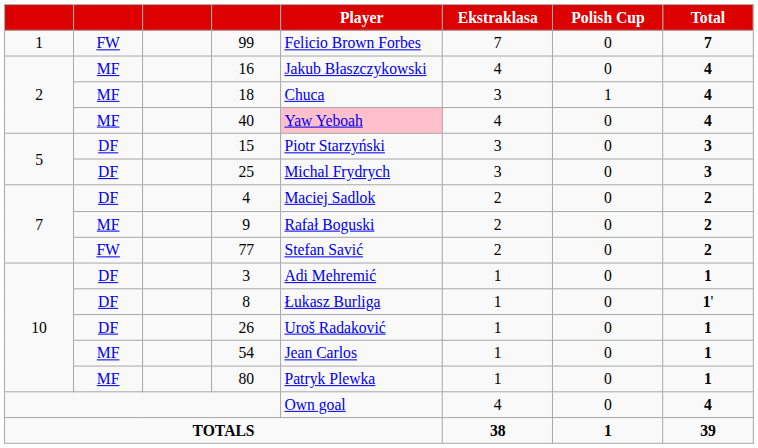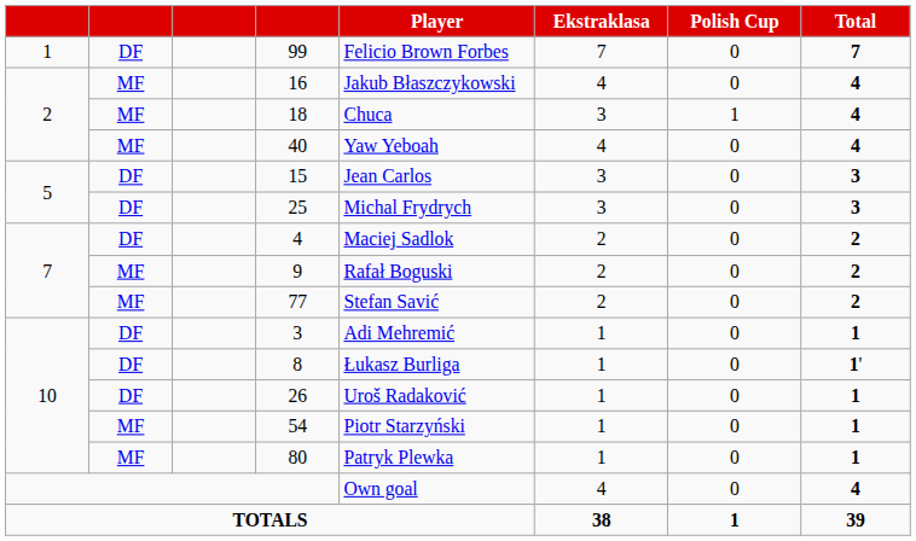99 | column 2: FW -> DF
40 | Player: pink background -> no background
15 | Player: Piotr Starzyński -> Jean Carlos
77 | column 2: FW -> MF
54 | Player: Jean Carlos -> Piotr Starzyński
